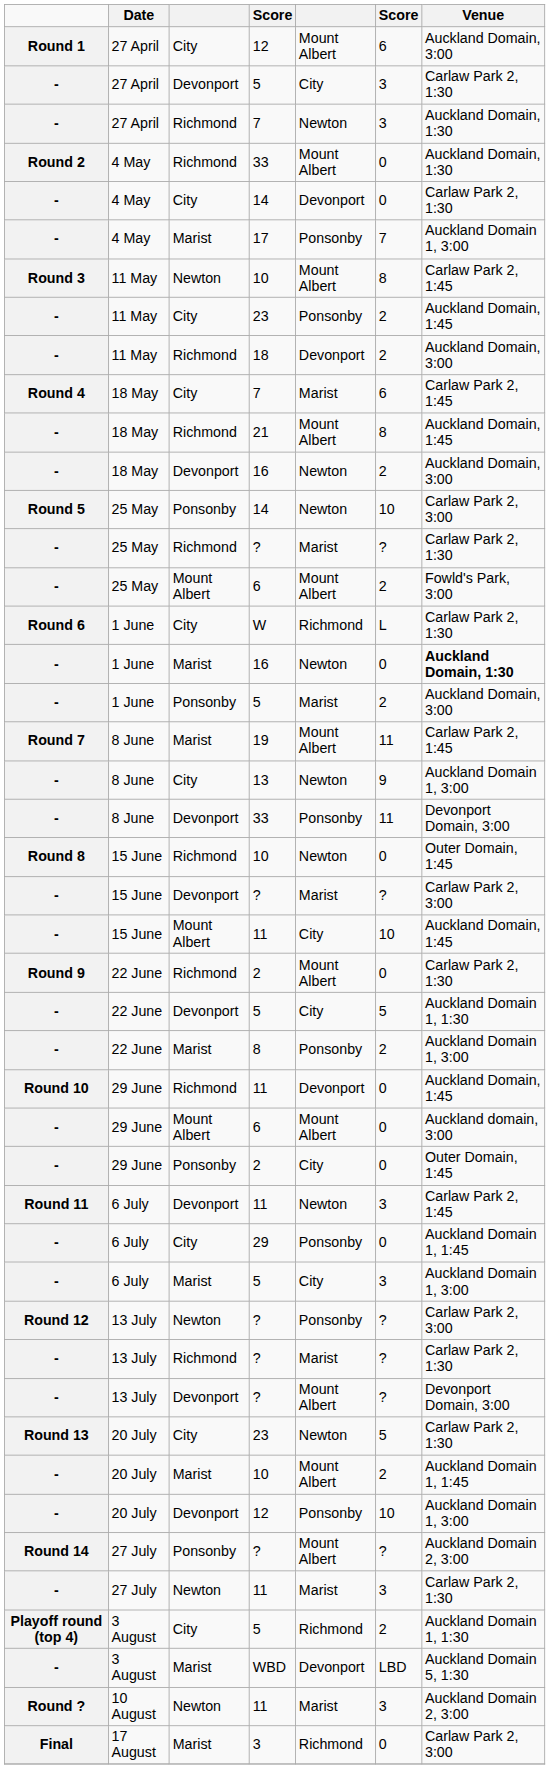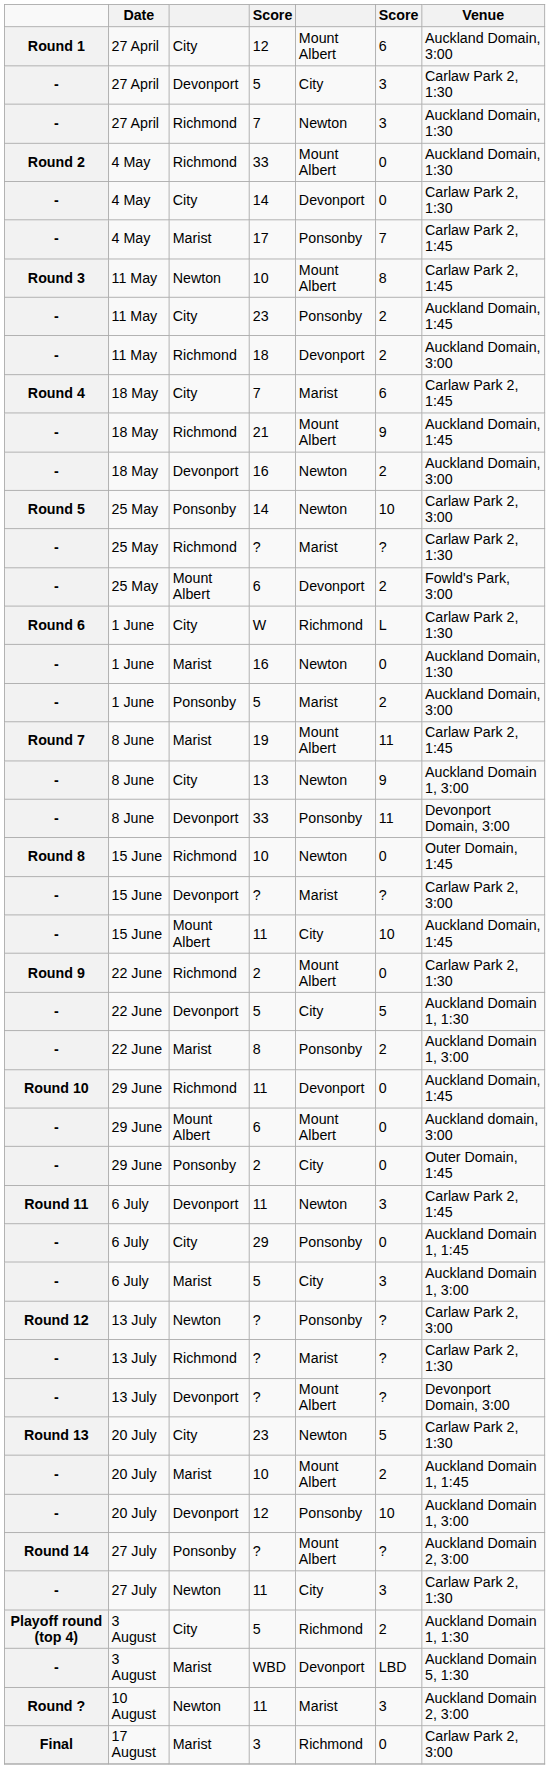17 | Venue: Auckland Domain 1, 3:00 -> Carlaw Park 2, 1:45
21 | column 6: 8 -> 9
25 May / 6 | column 5: Mount Albert -> Devonport
1 June / 16 | Venue: bold -> normal
27 July / 11 | column 5: Marist -> City
